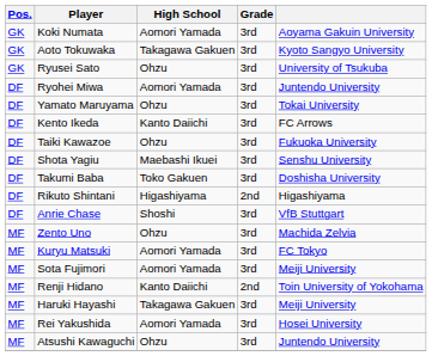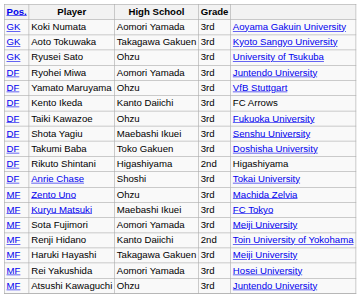Yamato Maruyama | column 5: Tokai University -> VfB Stuttgart
Anrie Chase | column 5: VfB Stuttgart -> Tokai University
Kuryu Matsuki | High School: Aomori Yamada -> Maebashi Ikuei
